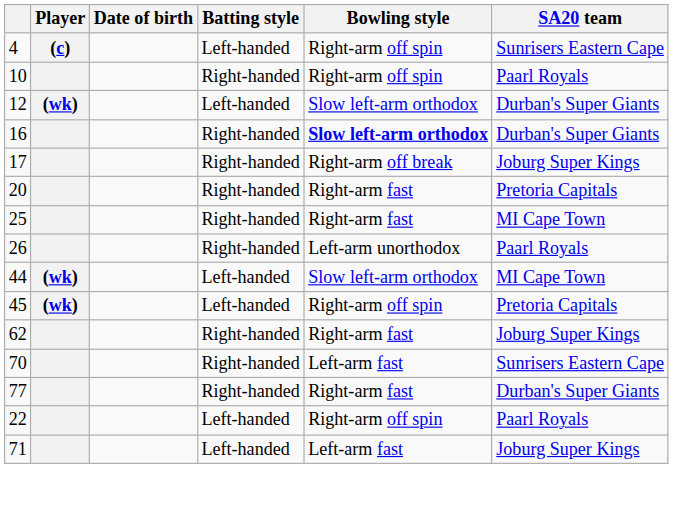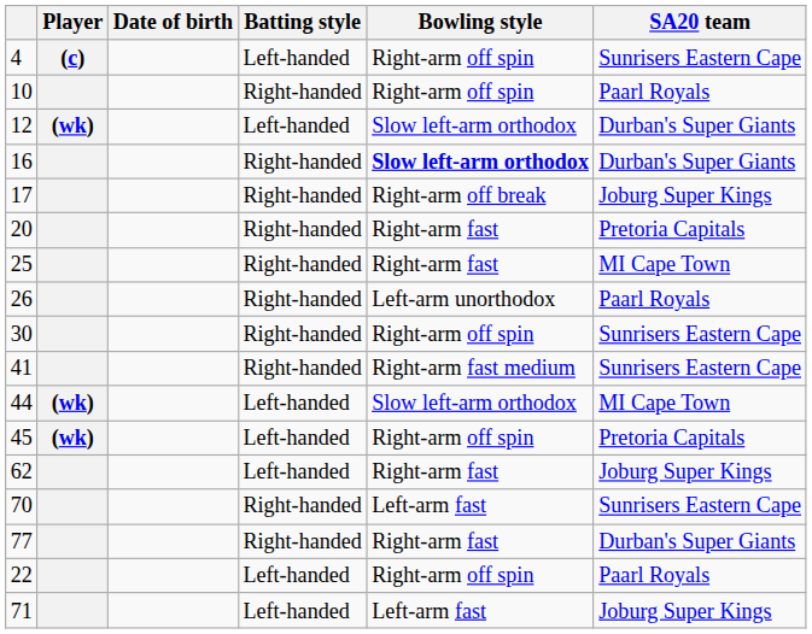+ row: 30 | Right-handed | Right-arm off spin | Sunrisers Eastern Cape
+ row: 41 | Right-handed | Right-arm fast medium | Sunrisers Eastern Cape
62 | Batting style: Right-handed -> Left-handed
